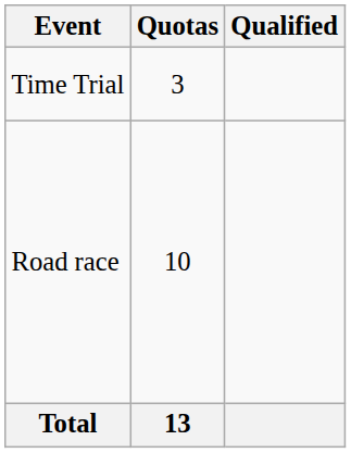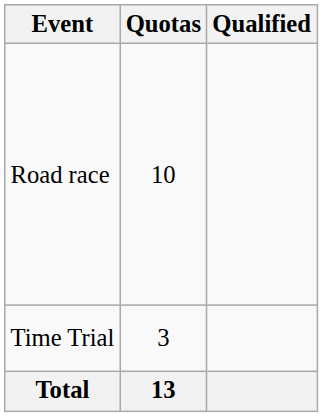rows swapped: Time Trial <-> Road race
